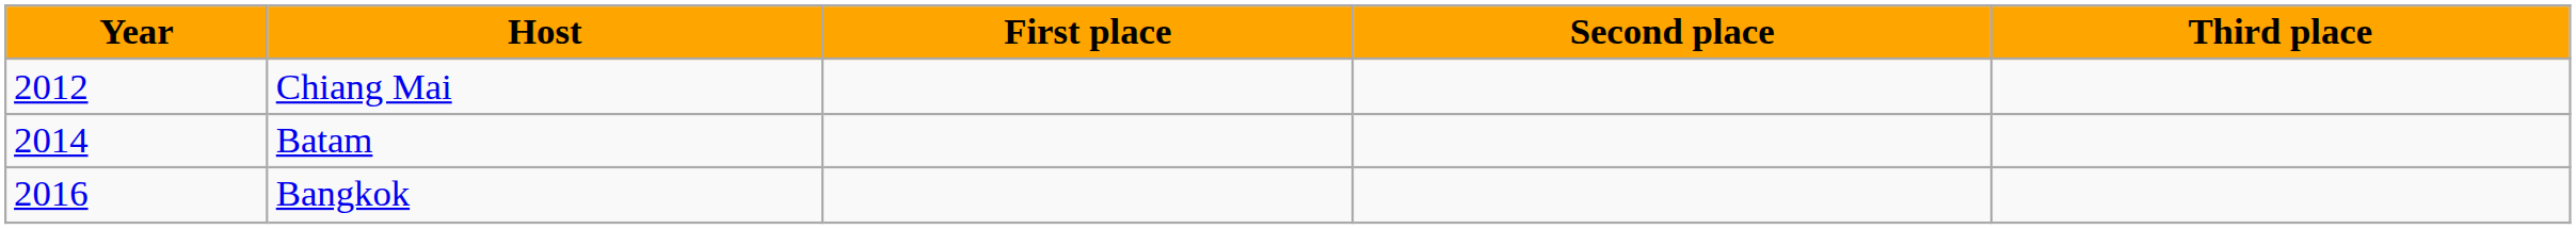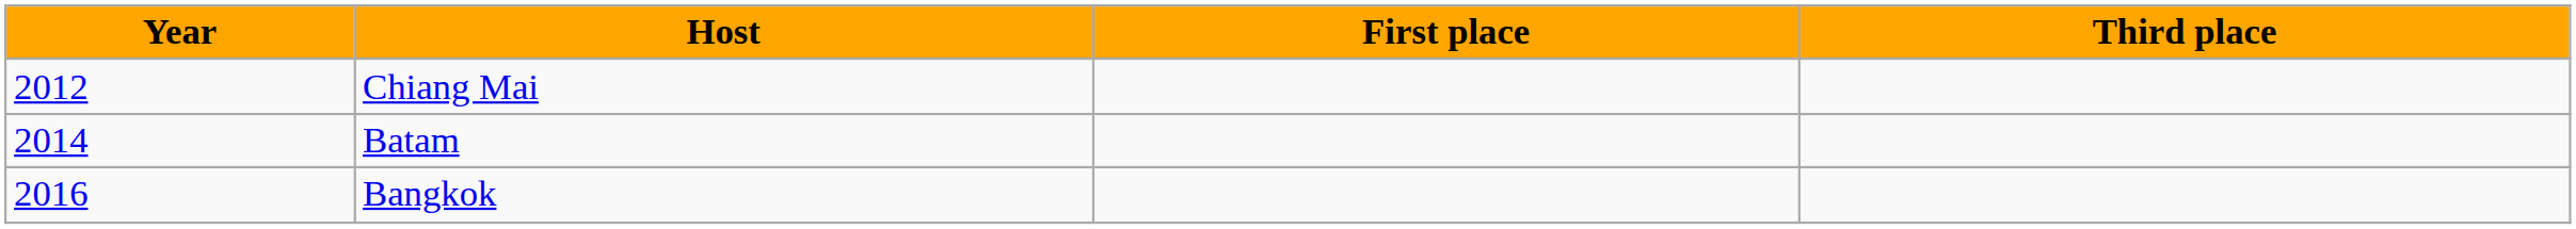- column: Second place
